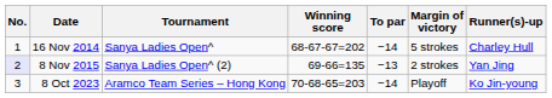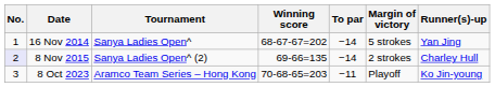16 Nov 2014 | Runner(s)-up: Charley Hull -> Yan Jing
8 Nov 2015 | To par: −13 -> −14
8 Nov 2015 | Runner(s)-up: Yan Jing -> Charley Hull
8 Oct 2023 | To par: −14 -> −11
